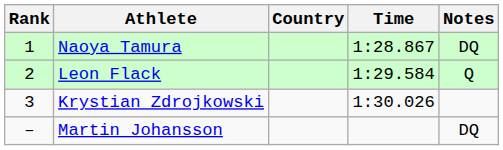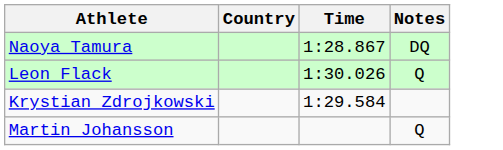- column: Rank | 1 | 2 | 3 | –
Leon Flack | Time: 1:29.584 -> 1:30.026
Krystian Zdrojkowski | Time: 1:30.026 -> 1:29.584
Martin Johansson | Notes: DQ -> Q
